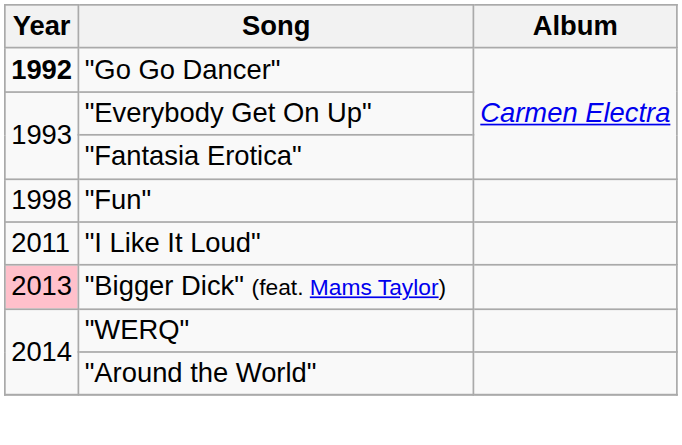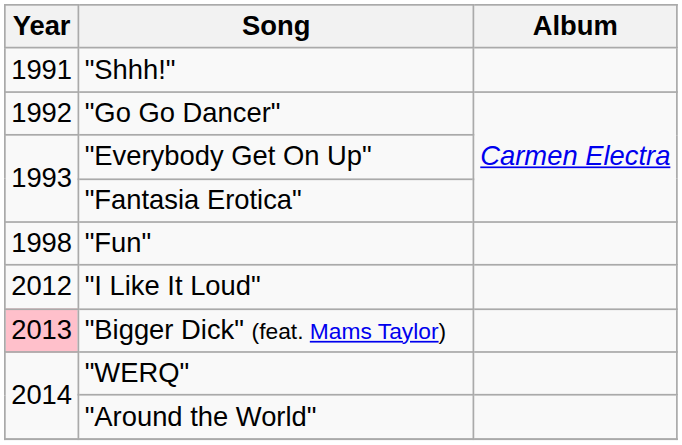+ row: 1991 | "Shhh!"
"Go Go Dancer" | Year: bold -> normal
"I Like It Loud" | Year: 2011 -> 2012
